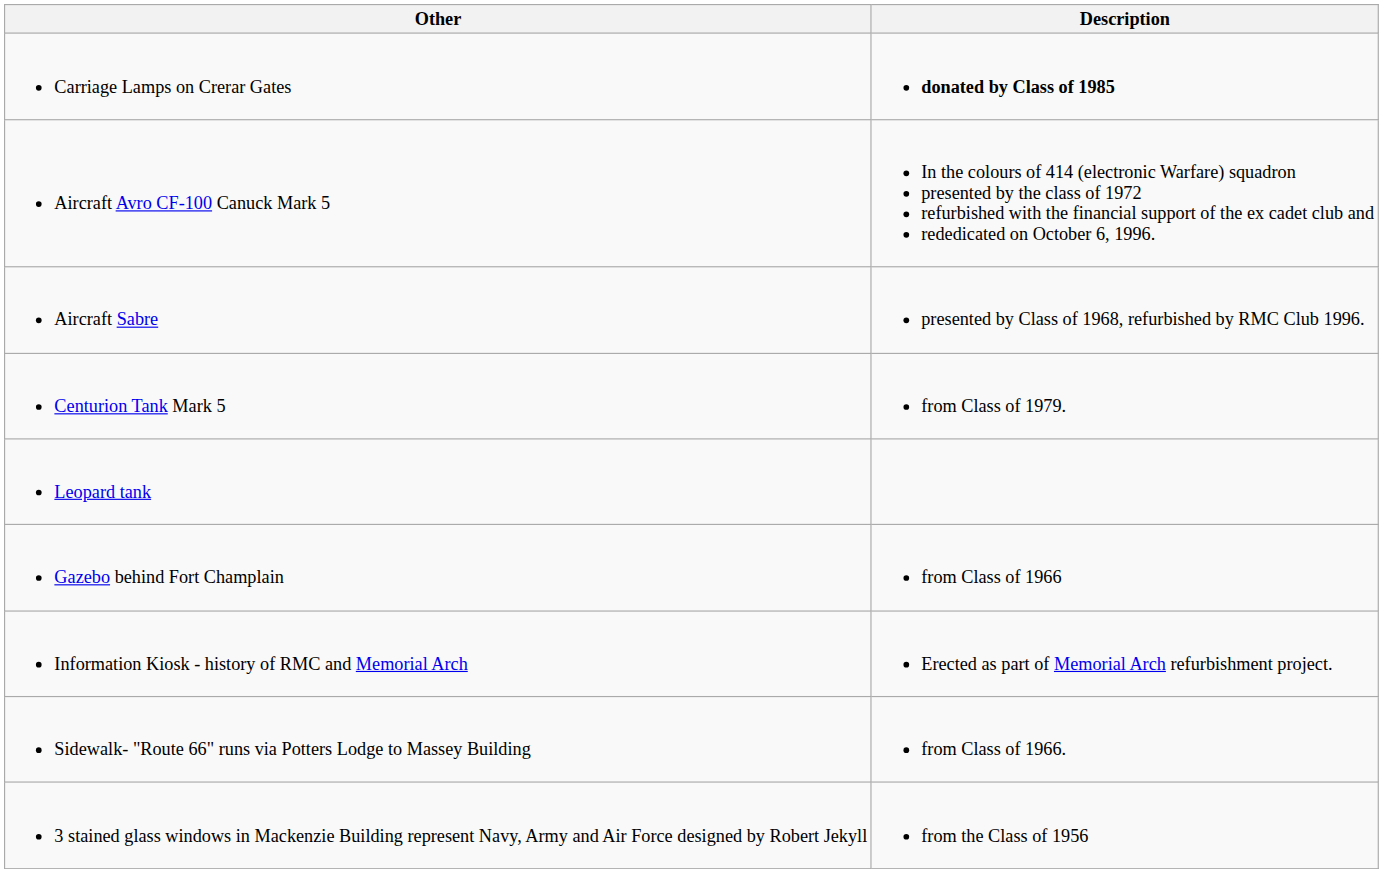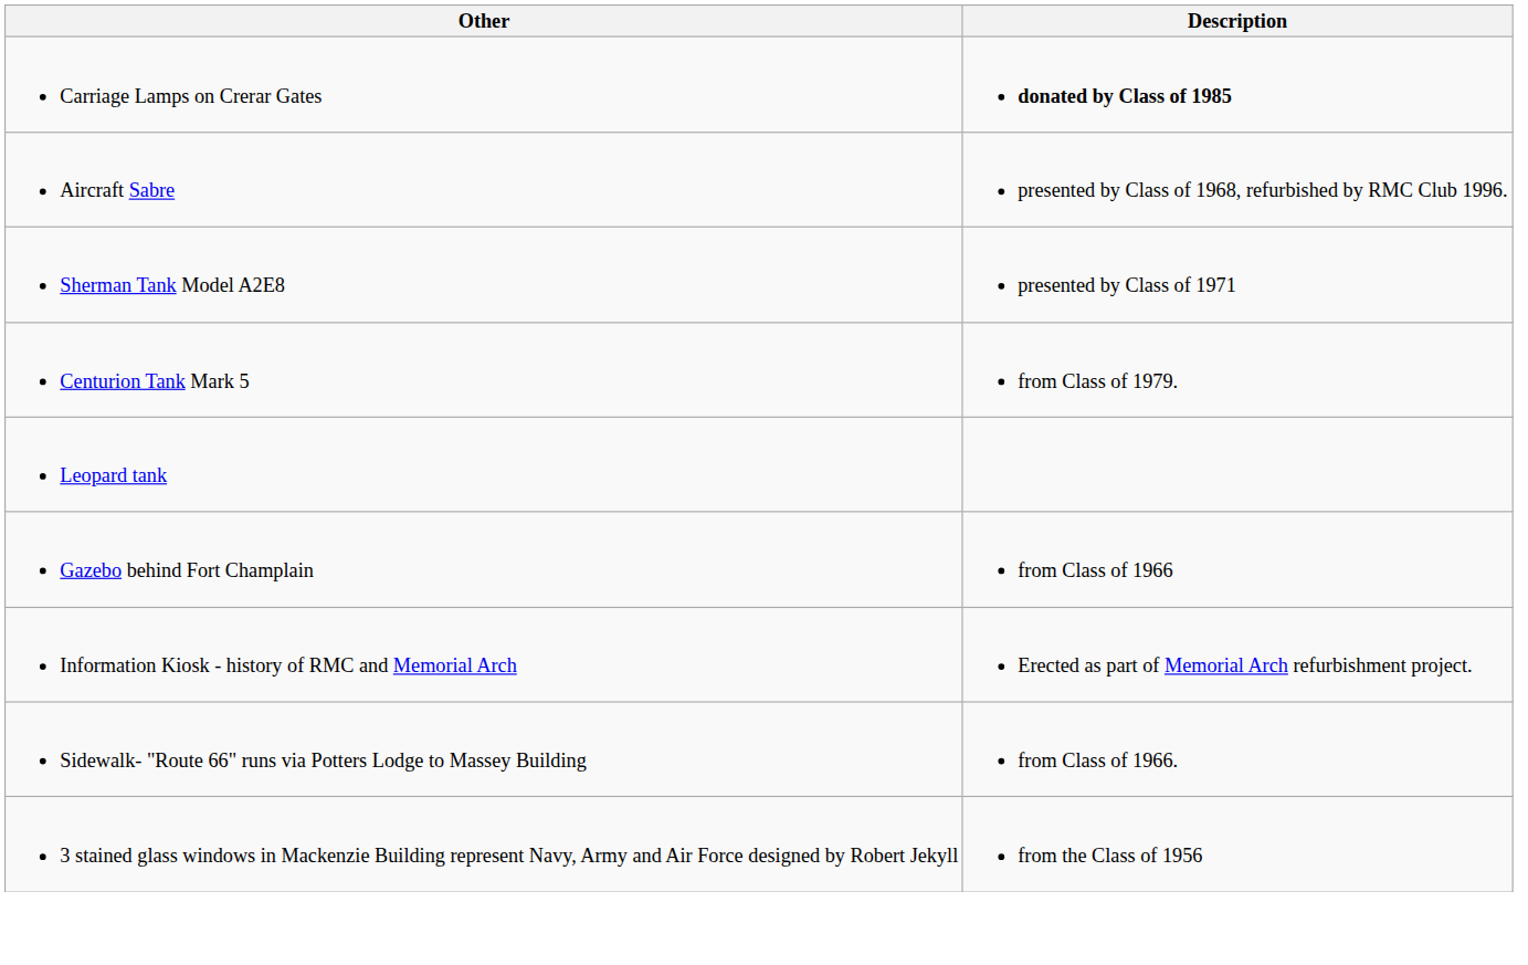- row: Aircraft Avro CF-100 Canuck Mark 5 | In the colours of 414 (electronic Warfare) squadron presented by the class of 1972 refurbished with the financial support of the ex cadet club and rededicated on October 6, 1996.
+ row: Sherman Tank Model A2E8 | presented by Class of 1971
